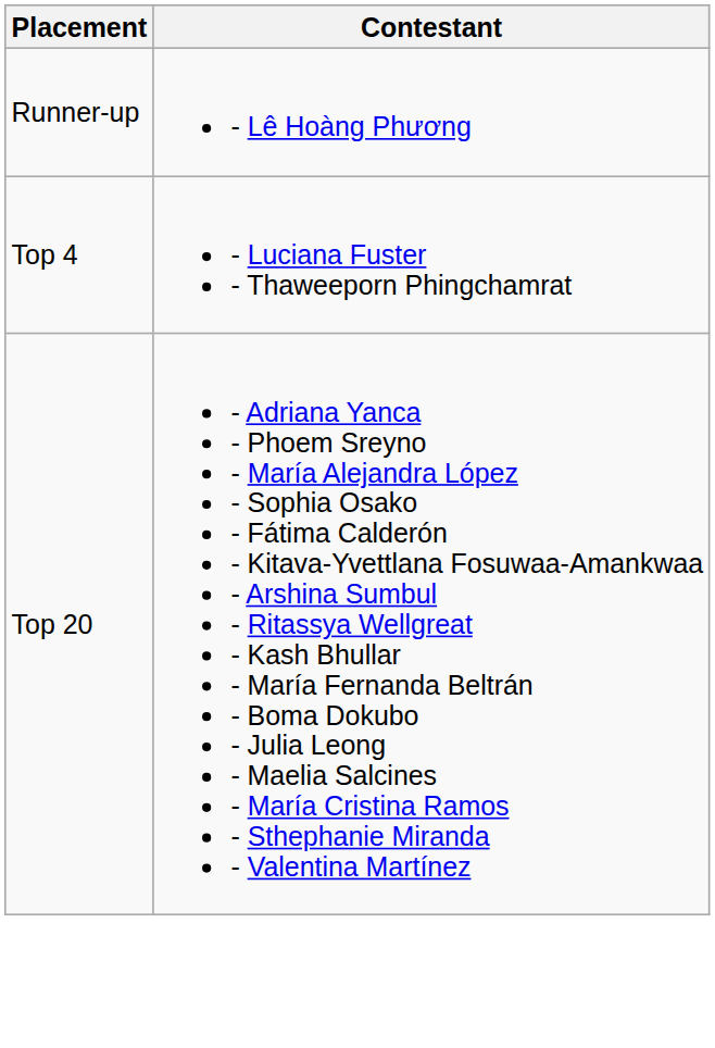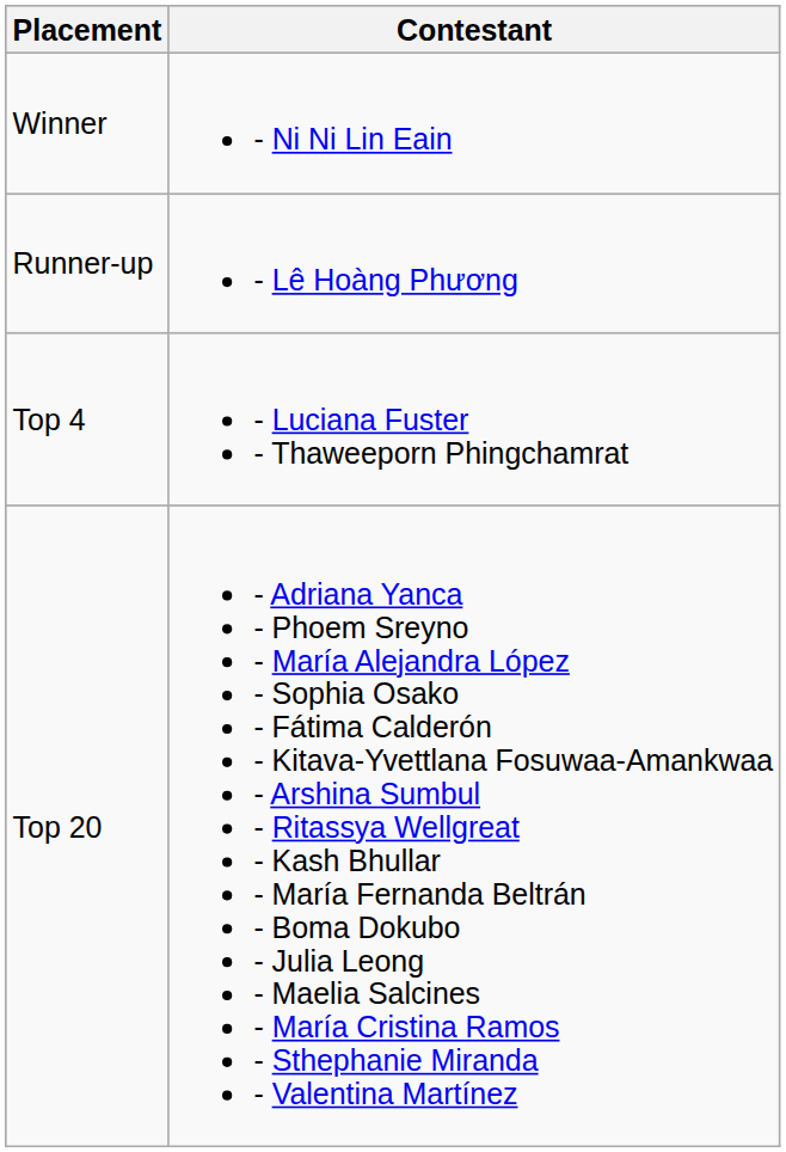+ row: Winner | - Ni Ni Lin Eain
